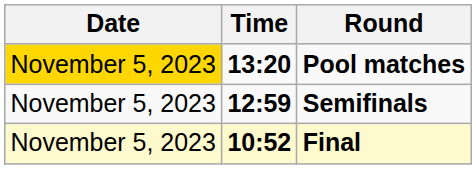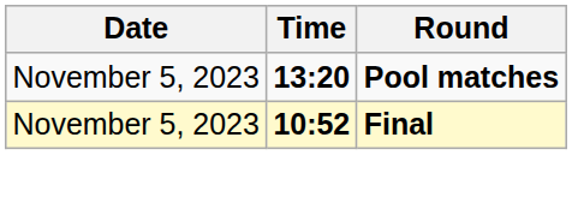Pool matches | Date: gold background -> no background
- row: November 5, 2023 | 12:59 | Semifinals
